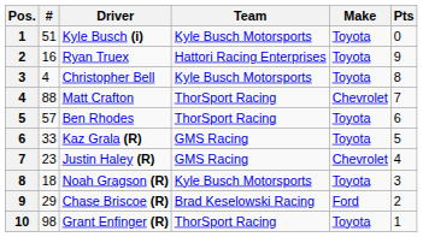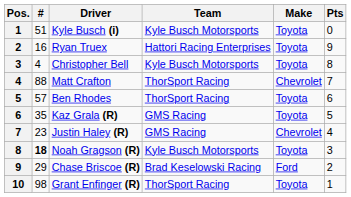Kaz Grala (R) | #: 33 -> 35
Noah Gragson (R) | #: normal -> bold
